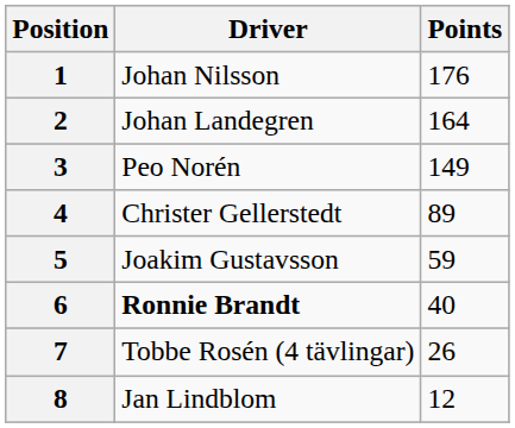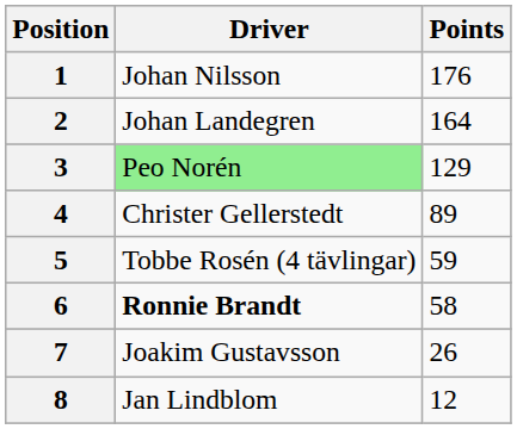3 | Driver: no background -> lightgreen background
3 | Points: 149 -> 129
5 | Driver: Joakim Gustavsson -> Tobbe Rosén (4 tävlingar)
6 | Points: 40 -> 58
7 | Driver: Tobbe Rosén (4 tävlingar) -> Joakim Gustavsson
